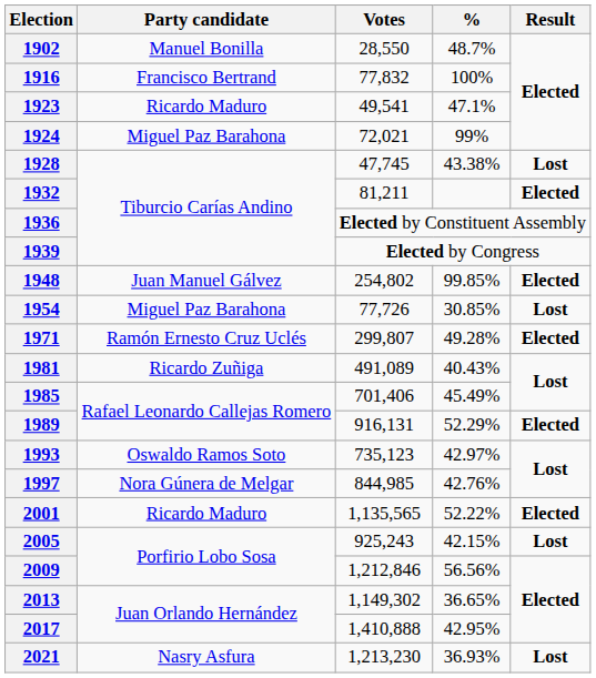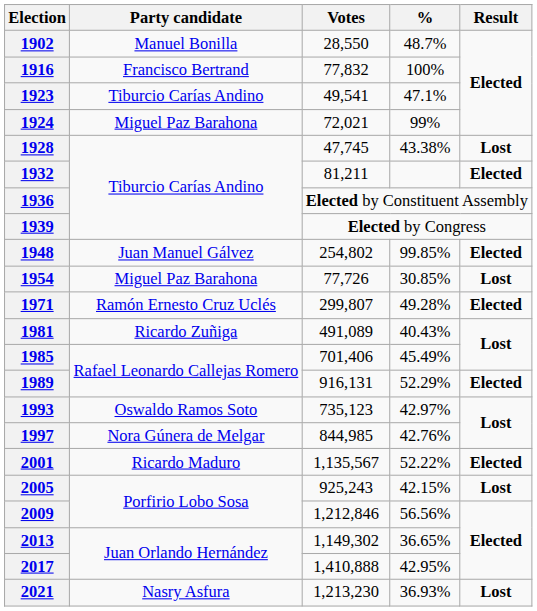1923 | Party candidate: Ricardo Maduro -> Tiburcio Carías Andino
2001 | Votes: 1,135,565 -> 1,135,567
